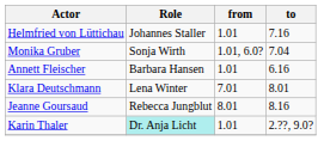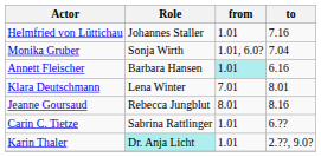Annett Fleischer | from: no background -> paleturquoise background
+ row: Carin C. Tietze | Sabrina Rattlinger | 1.01 | 6.??
